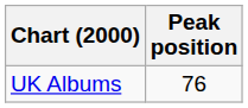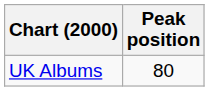UK Albums | Peak position: 76 -> 80
